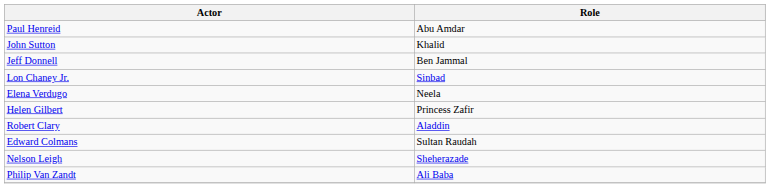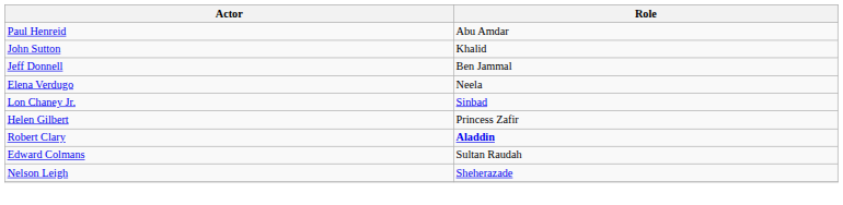rows swapped: Lon Chaney Jr. <-> Elena Verdugo
Robert Clary | Role: normal -> bold
- row: Philip Van Zandt | Ali Baba
